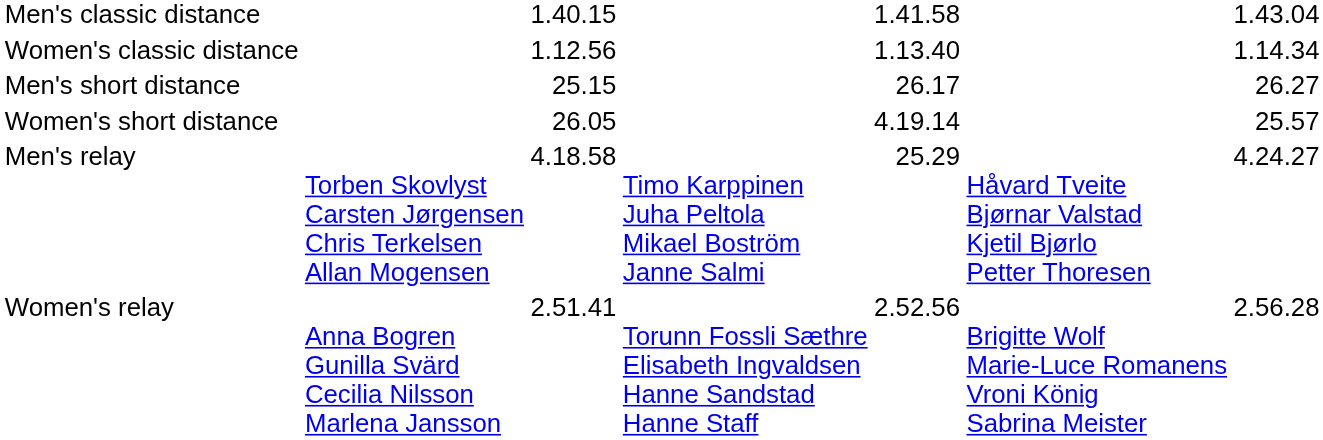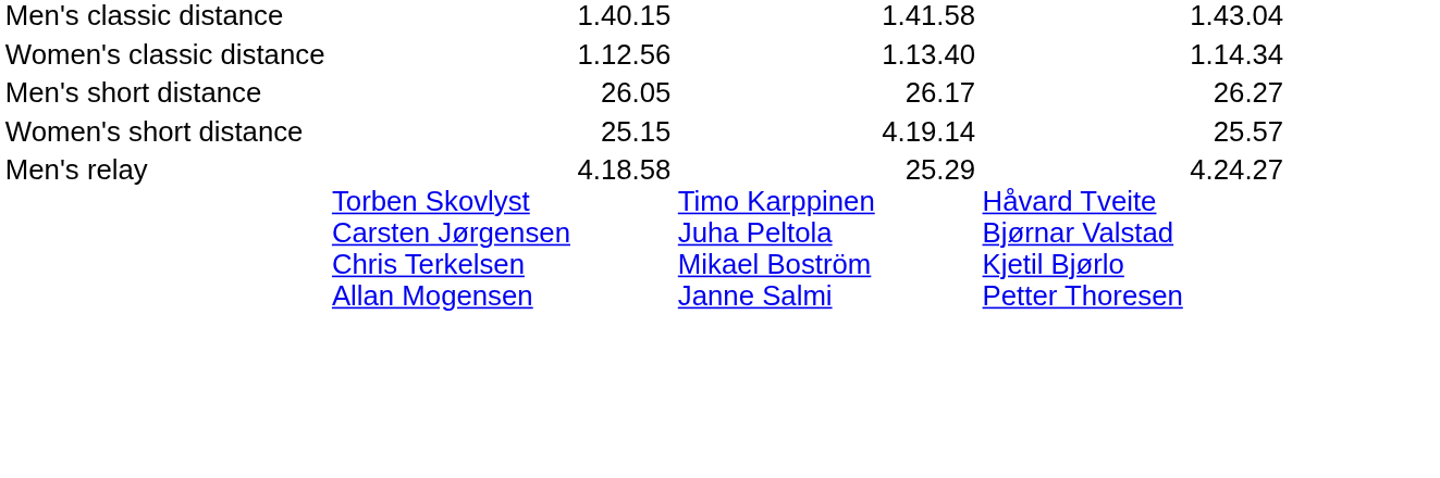Men's short distance | column 3: 25.15 -> 26.05
Women's short distance | column 3: 26.05 -> 25.15
- row: Women's relay | Anna Bogren Gunilla Svärd Cecilia Nilsson Marlena Jansson | 2.51.41 | Torunn Fossli Sæthre Elisabeth Ingvaldsen Hanne Sandstad Hanne Staff | 2.52.56 | Brigitte Wolf Marie-Luce Romanens Vroni König Sabrina Meister | 2.56.28
